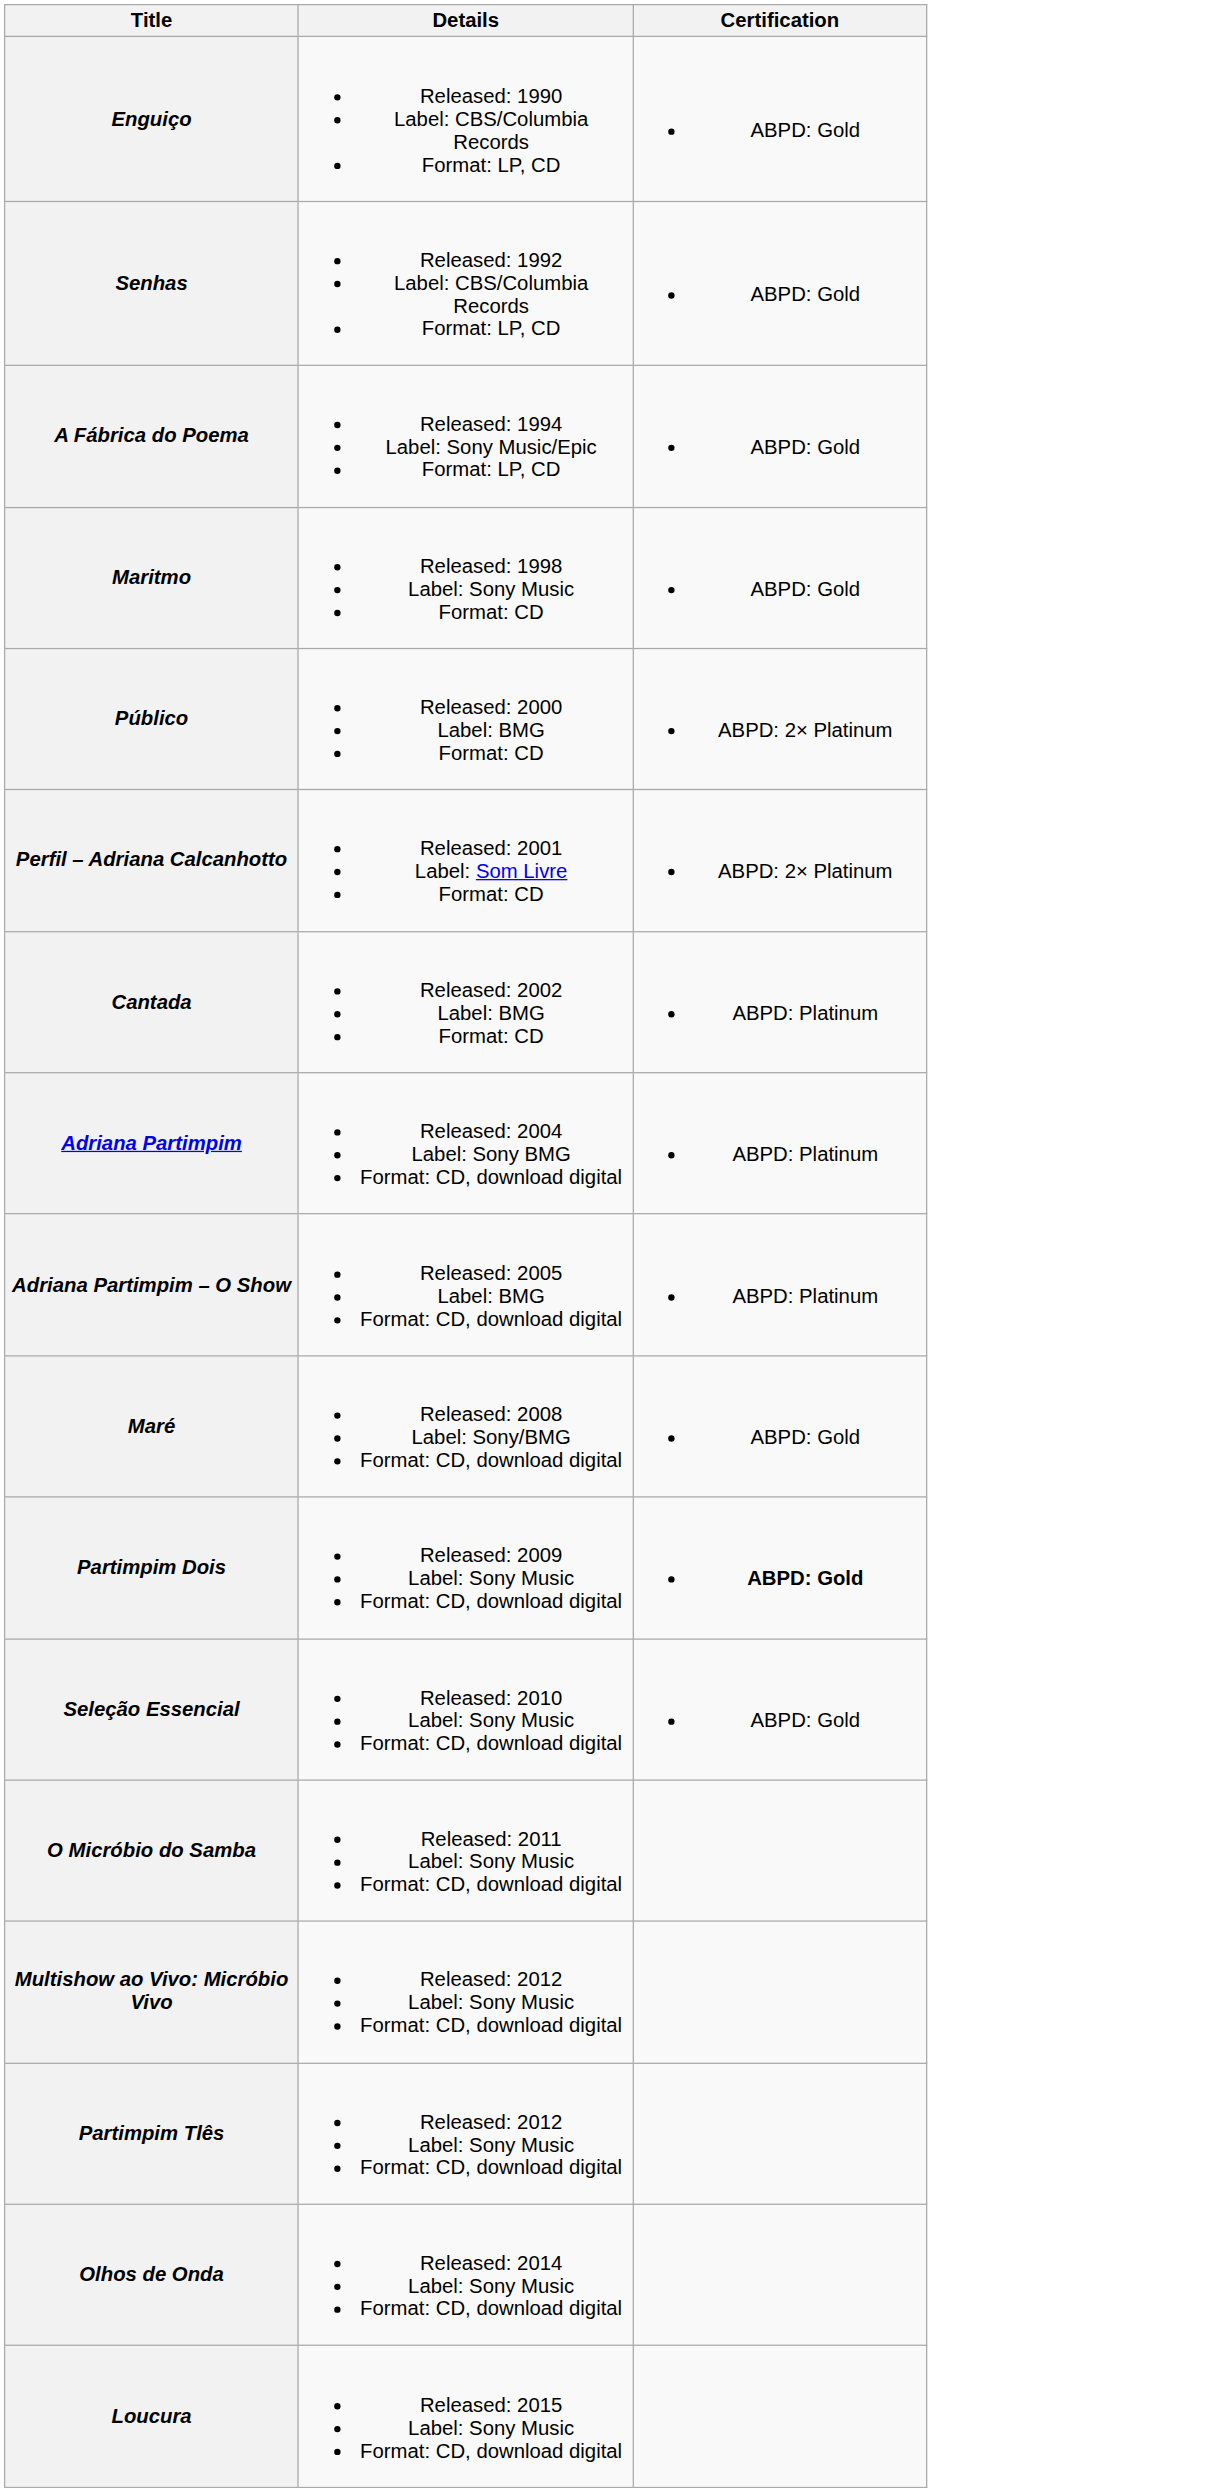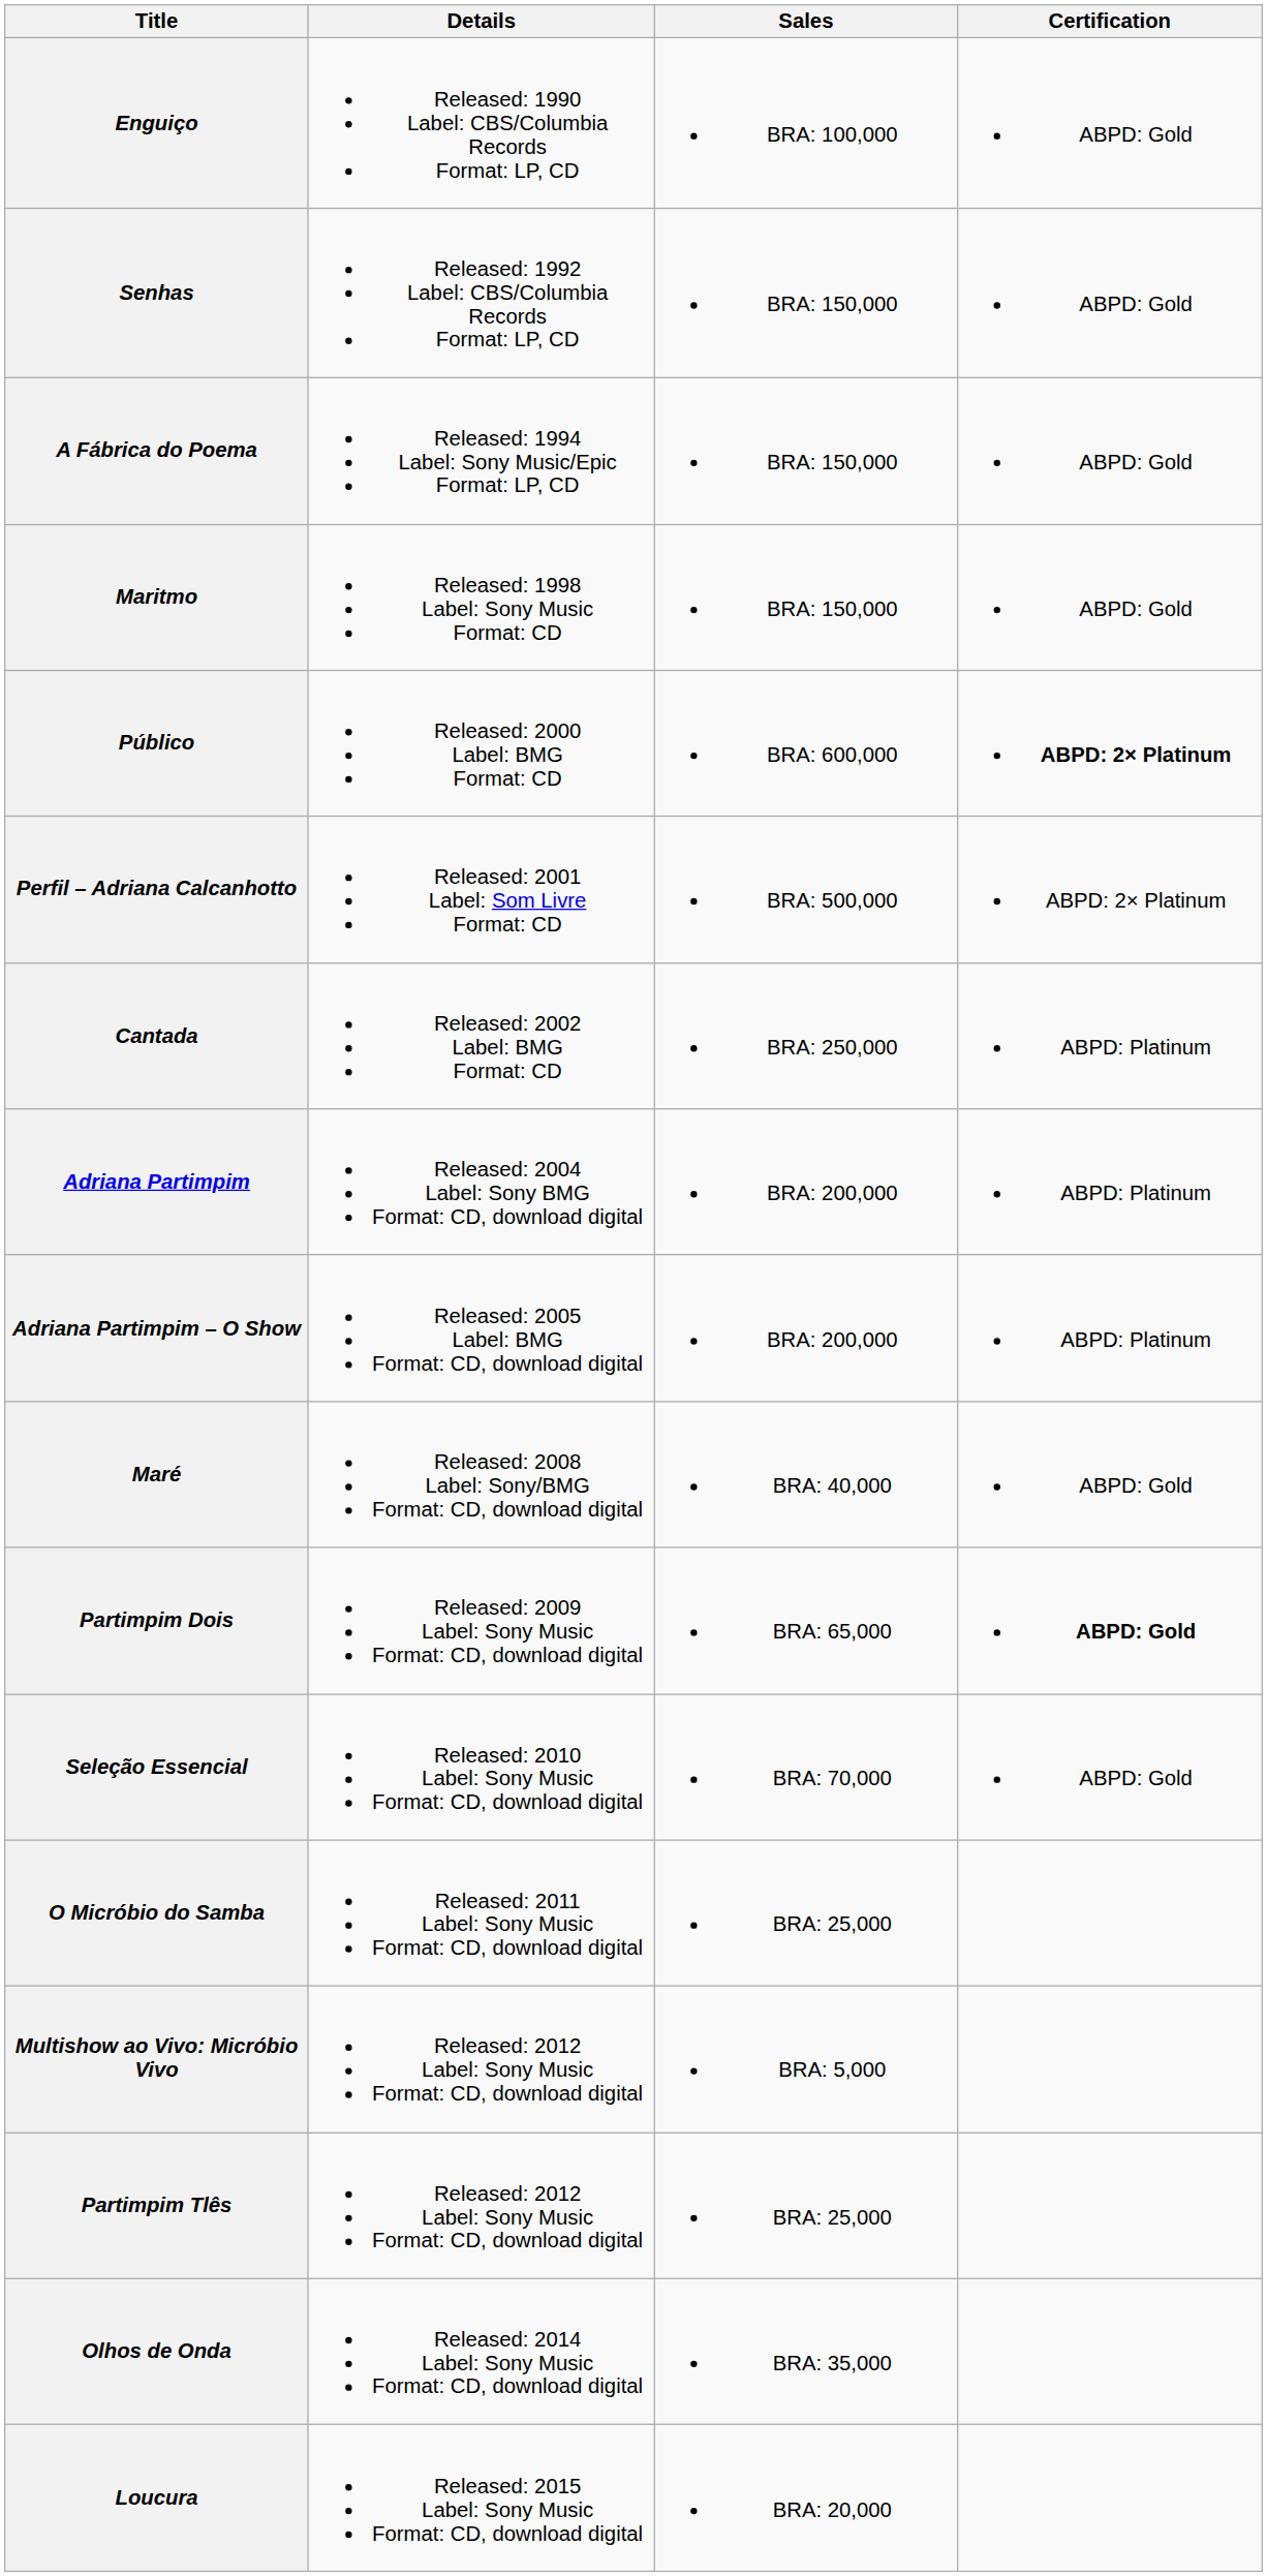+ column: Sales | BRA: 100,000 | BRA: 150,000 | BRA: 150,000 | BRA: 150,000 | BRA: 600,000 | BRA: 500,000 | BRA: 250,000 | BRA: 200,000 | BRA: 200,000 | BRA: 40,000 | BRA: 65,000 | BRA: 70,000 | BRA: 25,000 | BRA: 5,000 | BRA: 25,000 | BRA: 35,000 | BRA: 20,000
Público | Certification: normal -> bold
